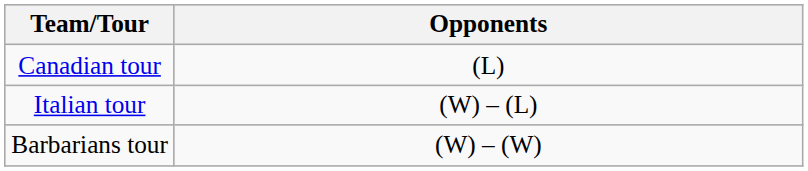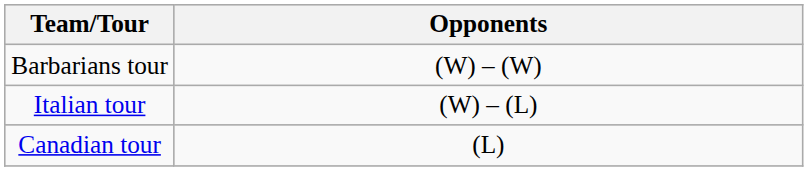rows swapped: Barbarians tour <-> Canadian tour
